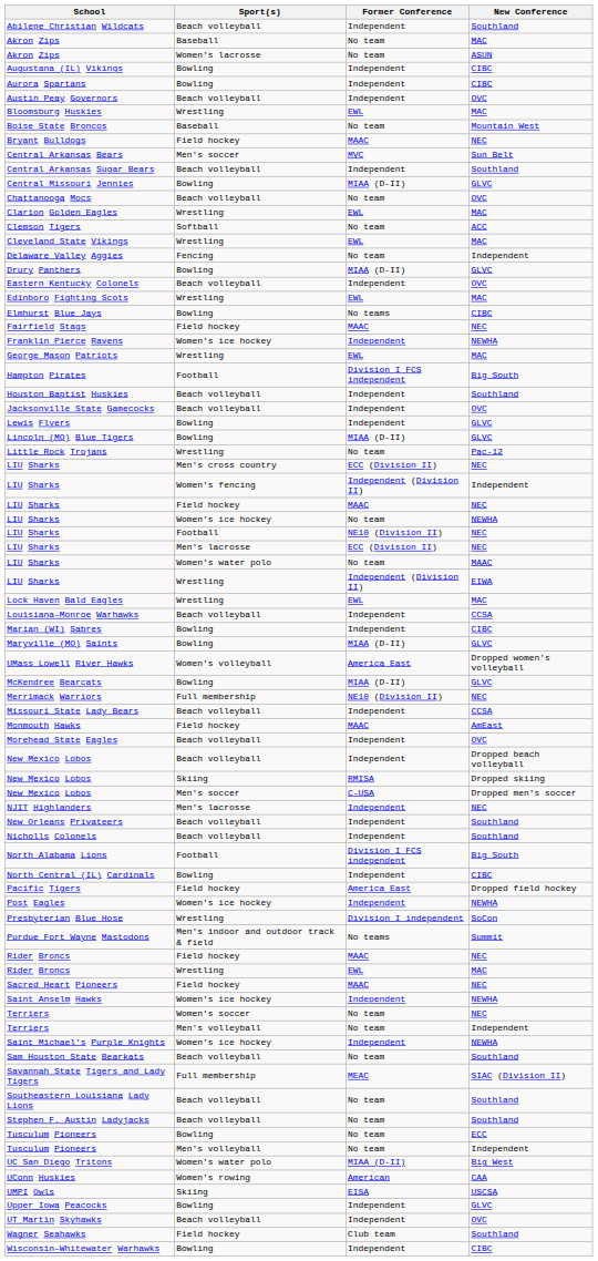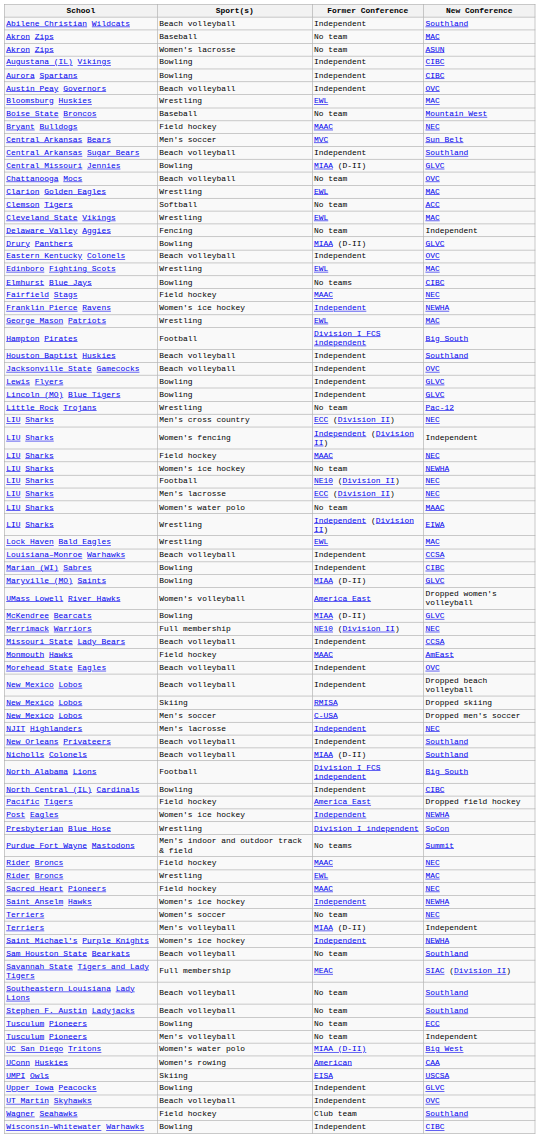Lincoln (MO) Blue Tigers | Former Conference: MIAA (D-II) -> Independent
Nicholls Colonels | Former Conference: Independent -> MIAA (D-II)
Terriers / Men's volleyball | Former Conference: No team -> MIAA (D-II)
